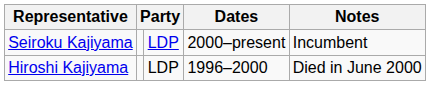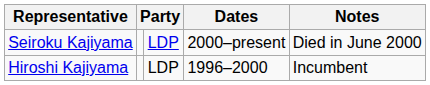Seiroku Kajiyama | Notes: Incumbent -> Died in June 2000
Hiroshi Kajiyama | Notes: Died in June 2000 -> Incumbent
